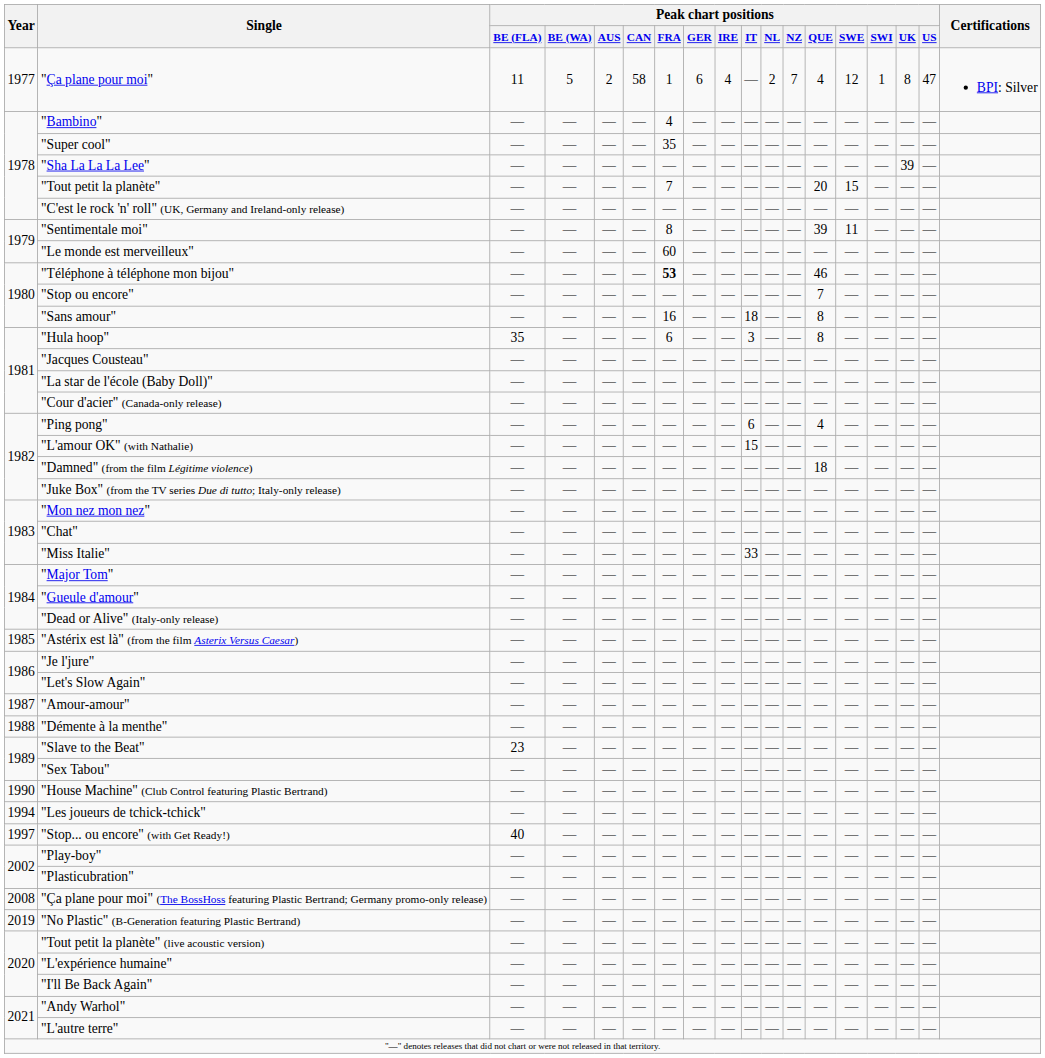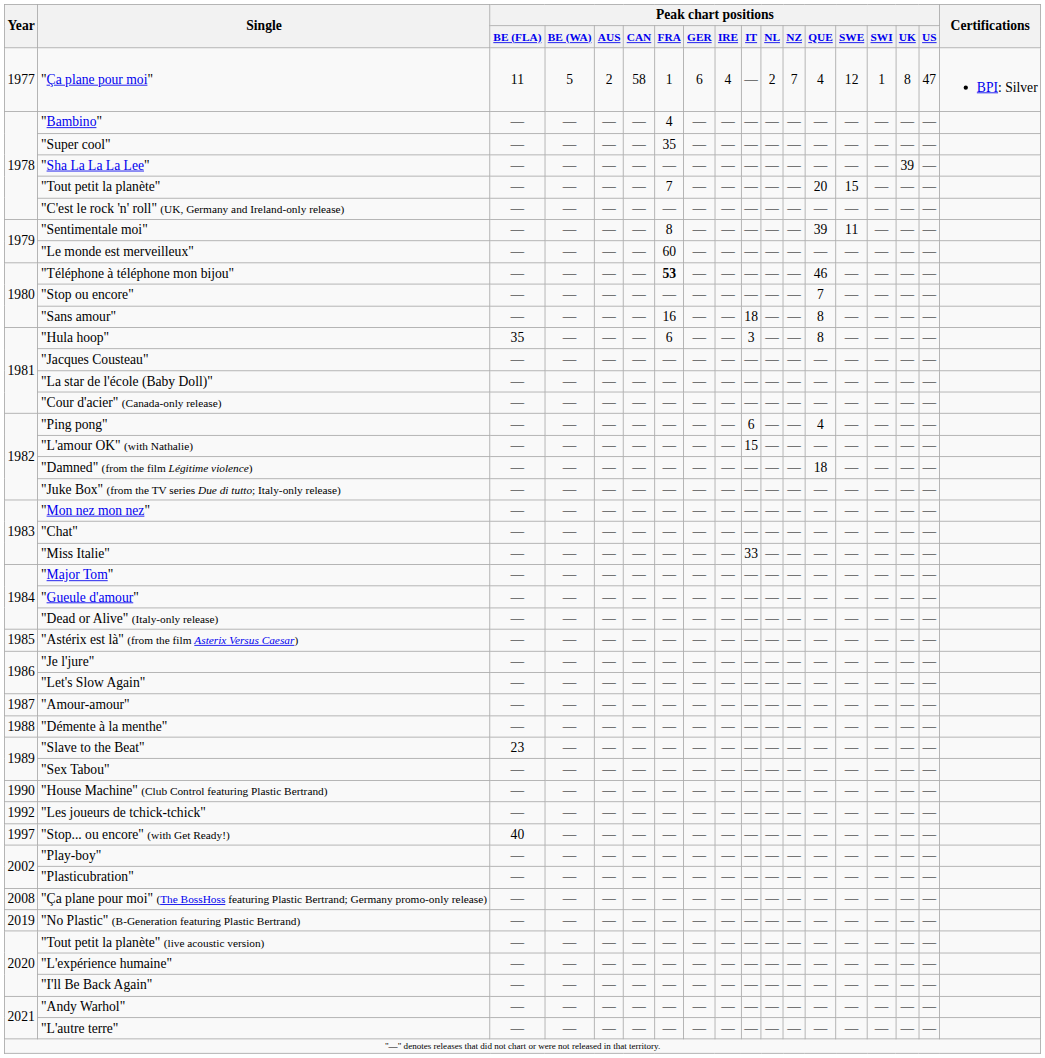"Les joueurs de tchick-tchick" | Year: 1994 -> 1992
